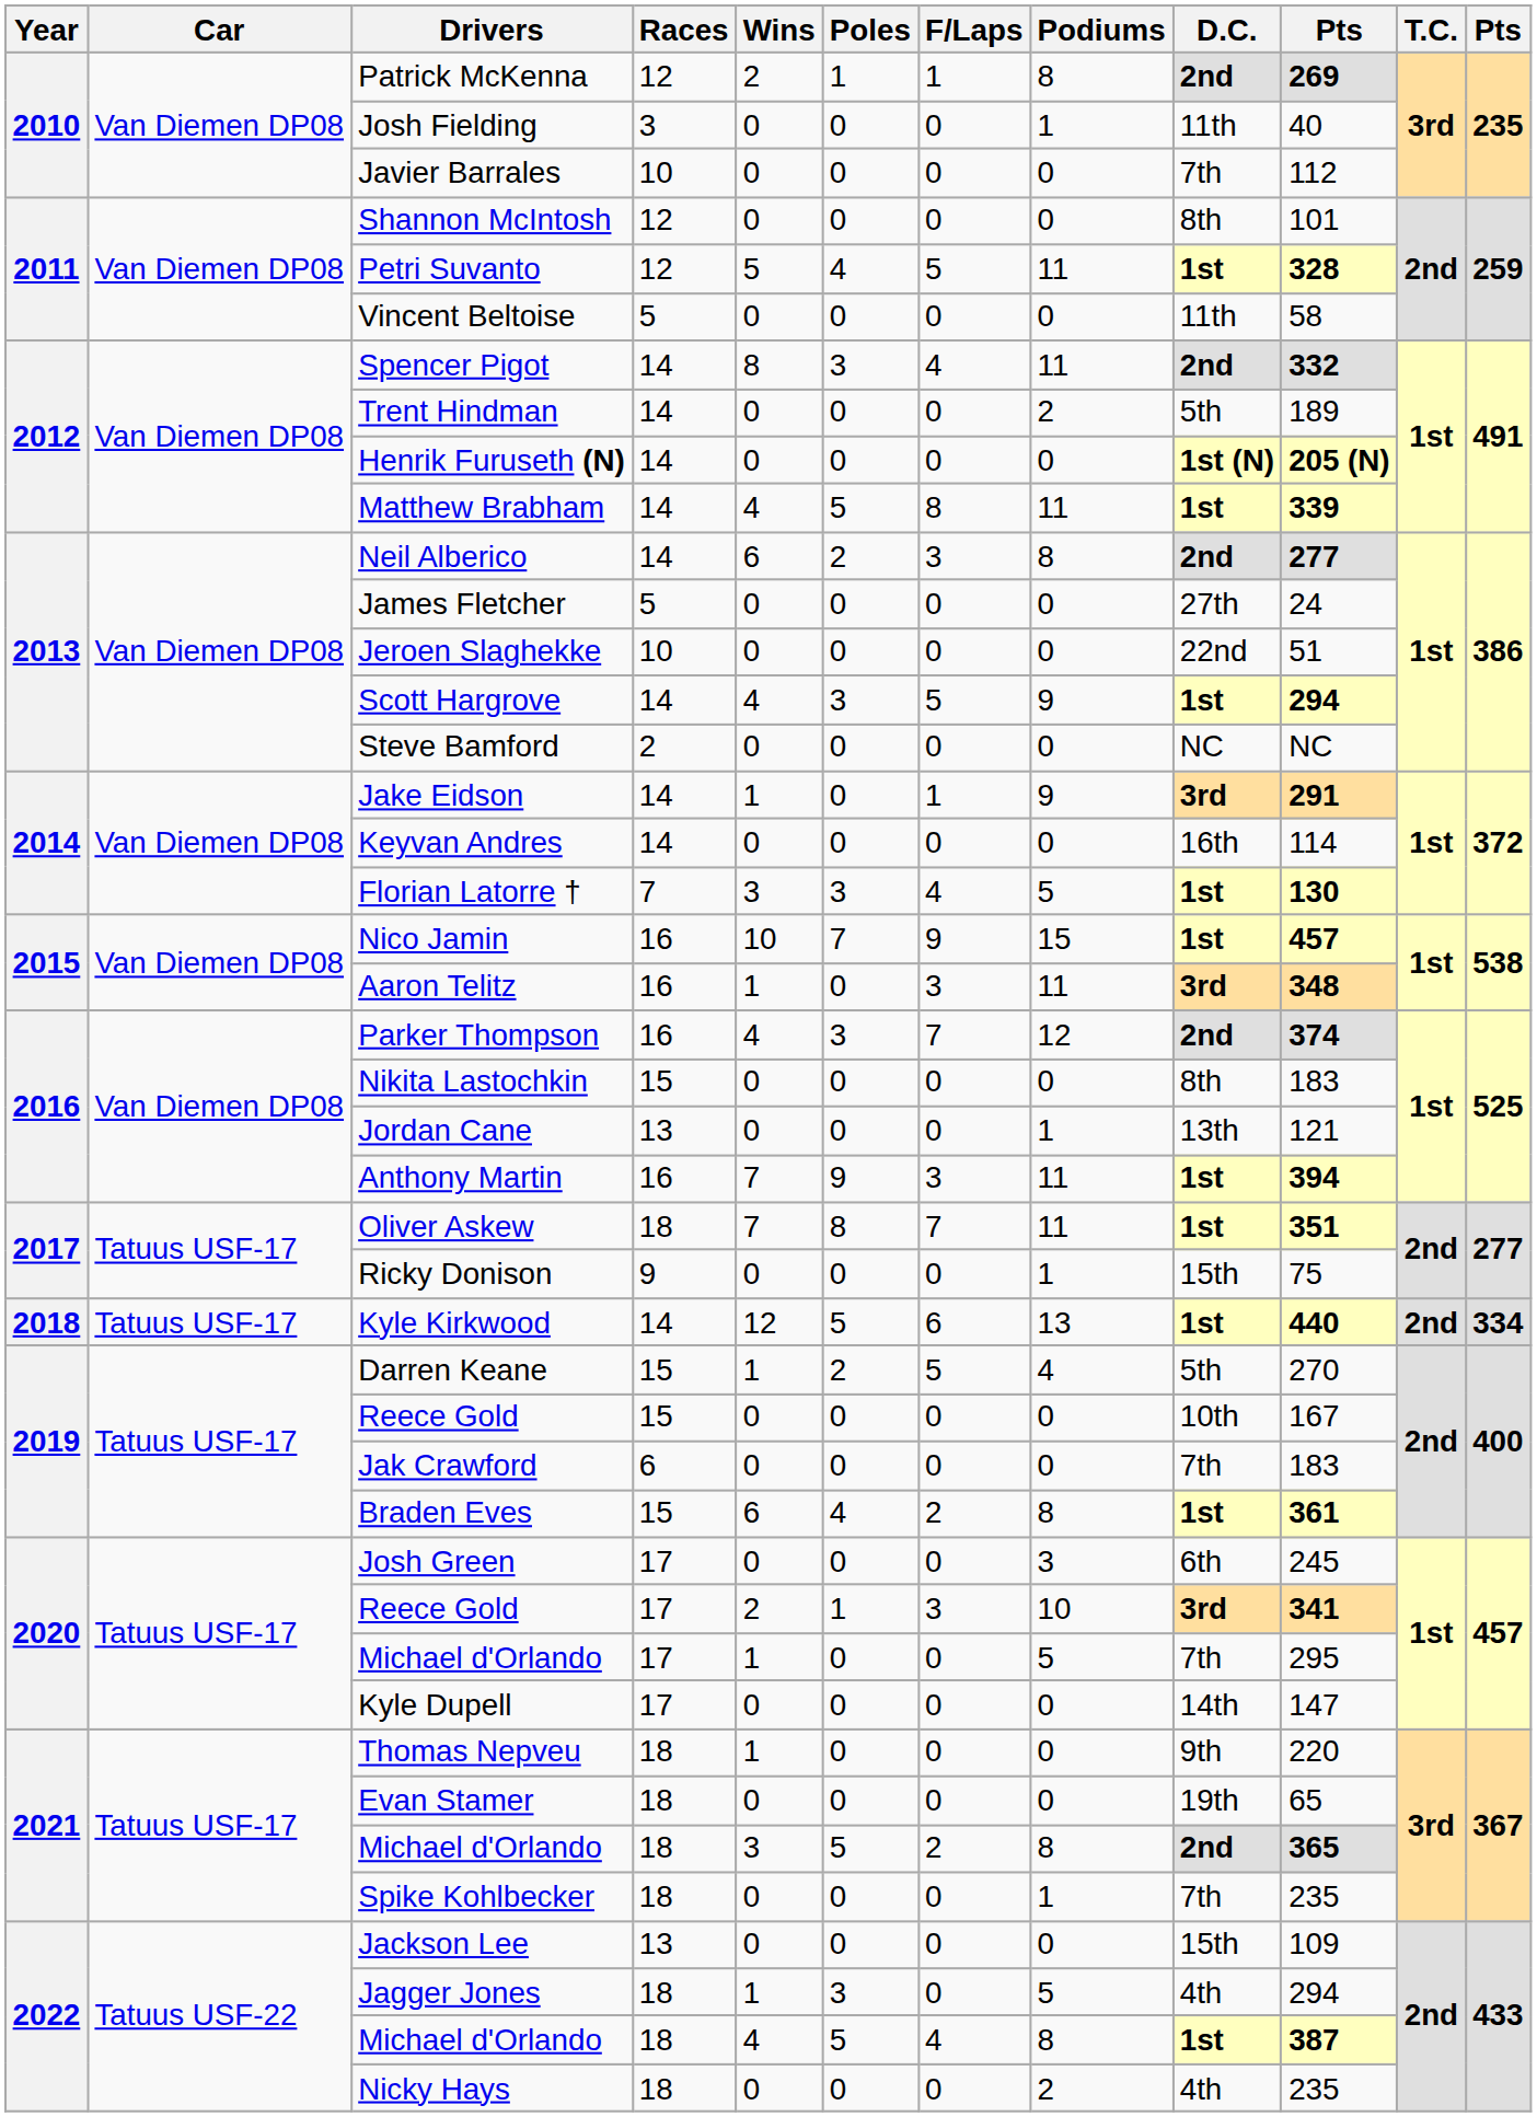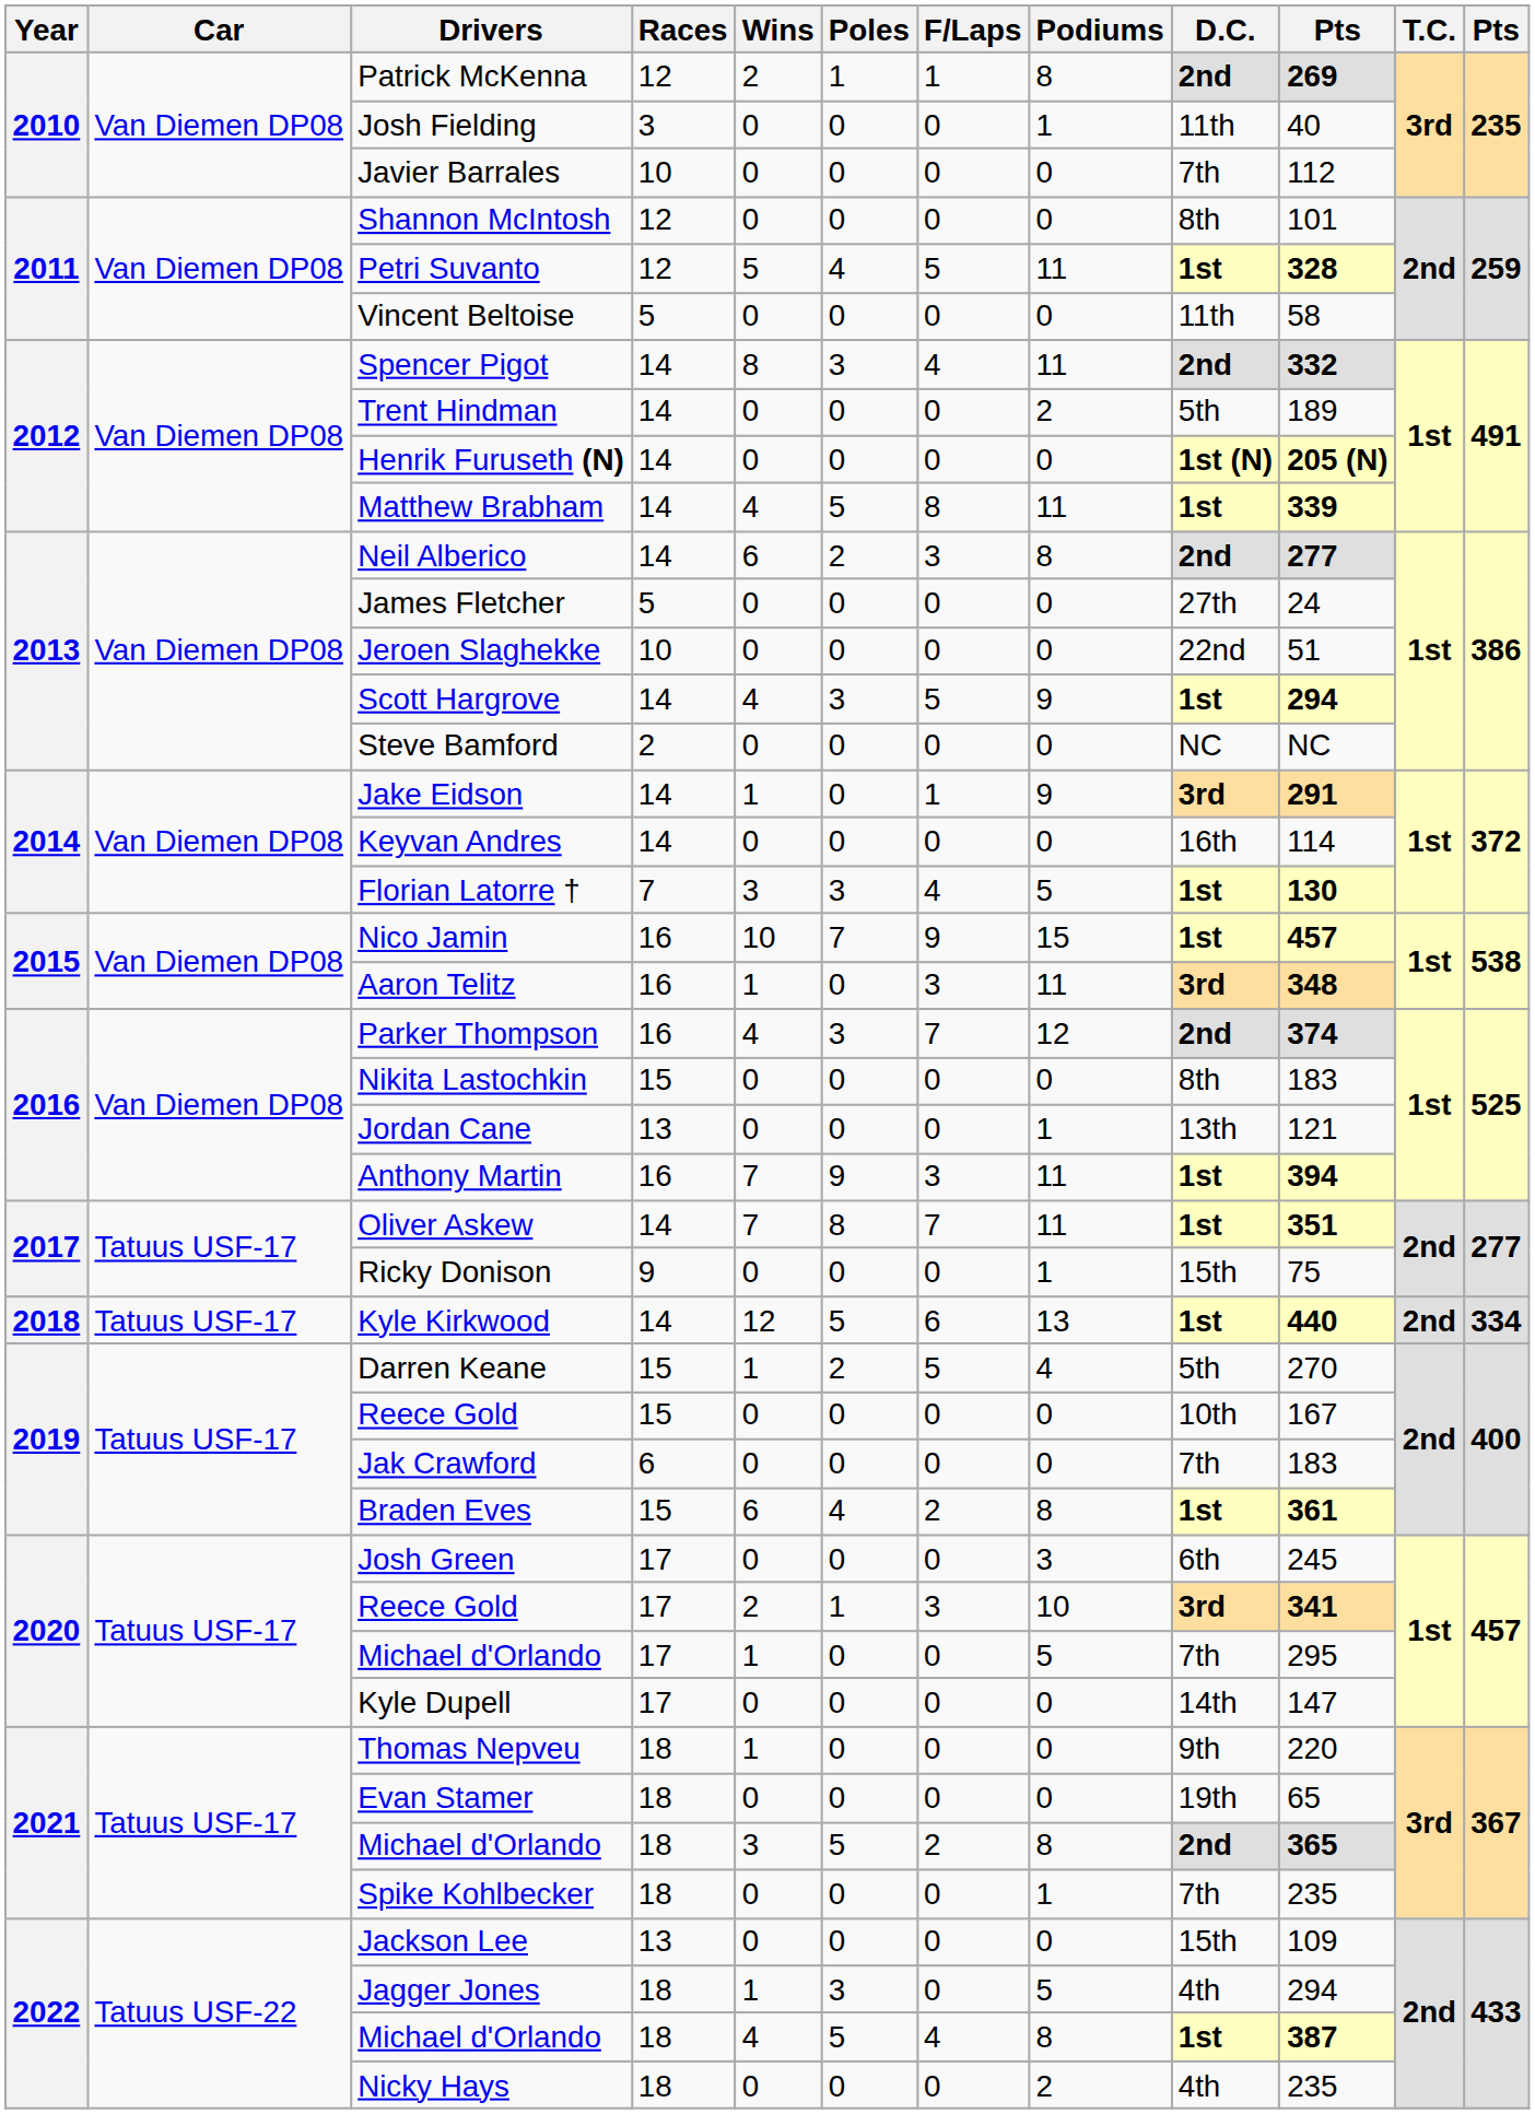Oliver Askew | Races: 18 -> 14
